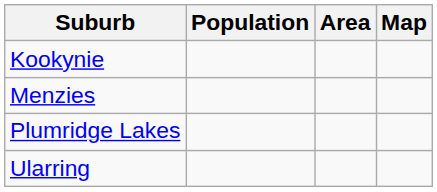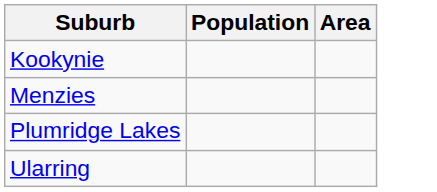- column: Map
